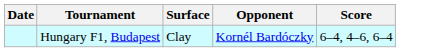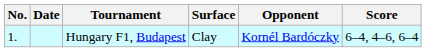+ column: No. | 1.
